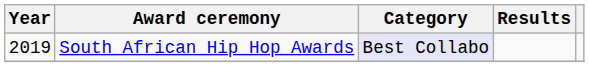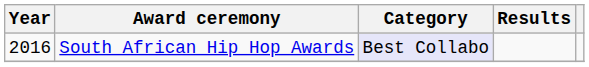South African Hip Hop Awards | Year: 2019 -> 2016
